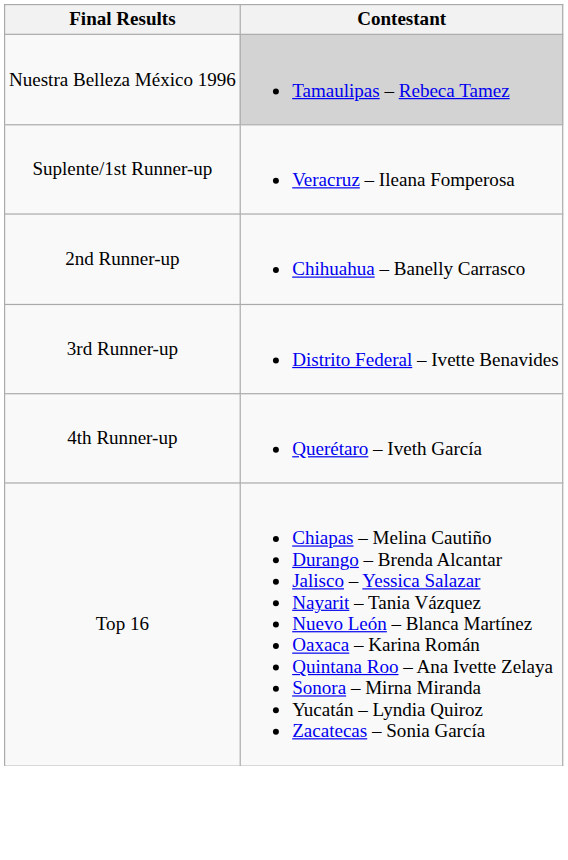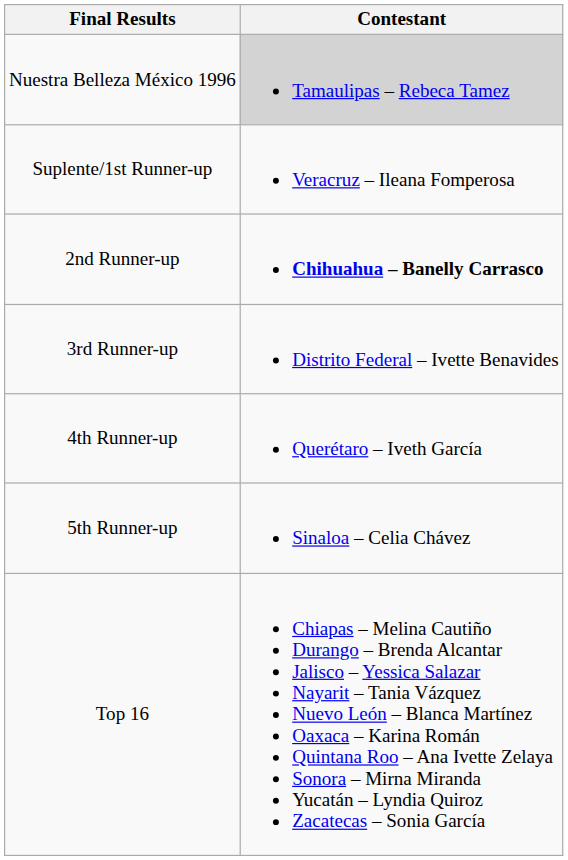2nd Runner-up | Contestant: normal -> bold
+ row: 5th Runner-up | Sinaloa – Celia Chávez
